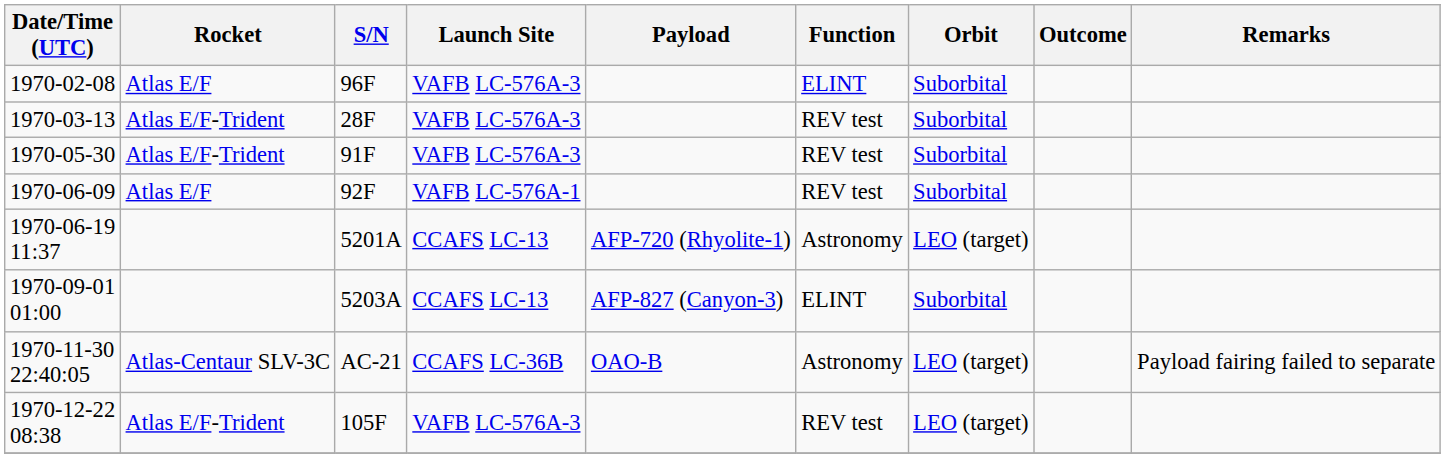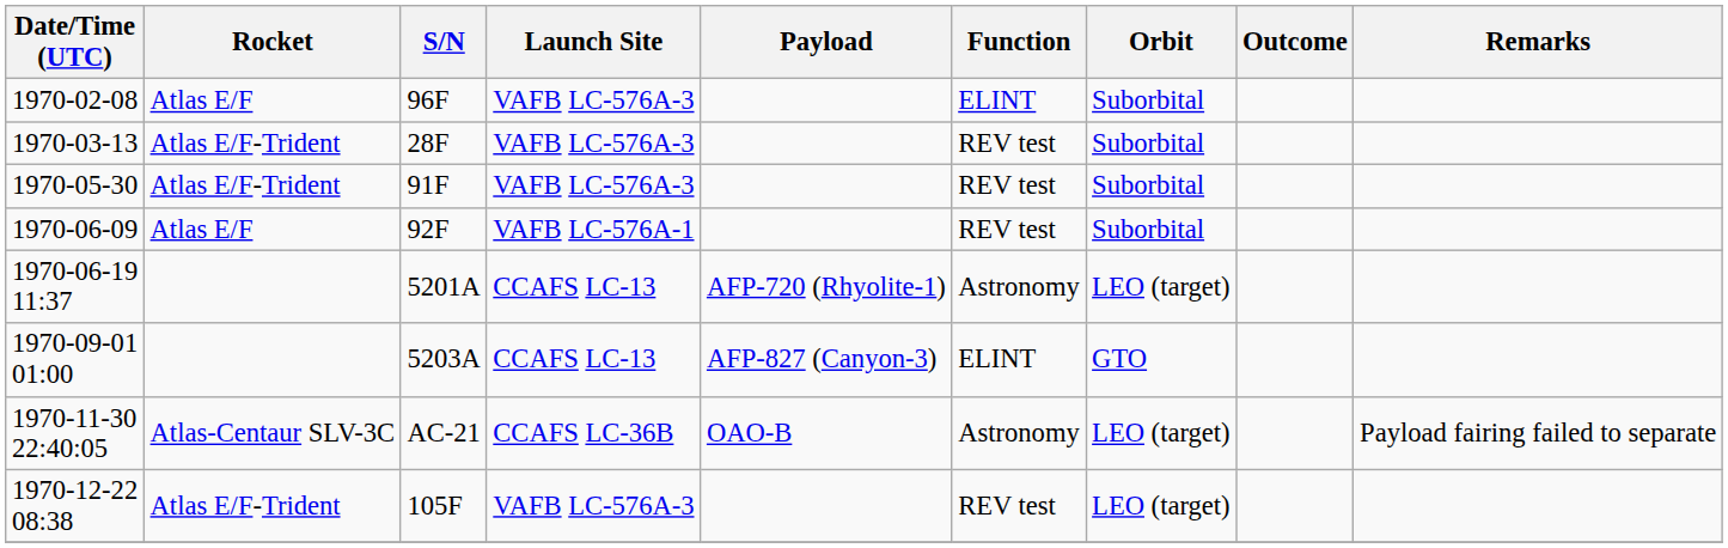1970-09-01 01:00 | Orbit: Suborbital -> GTO
